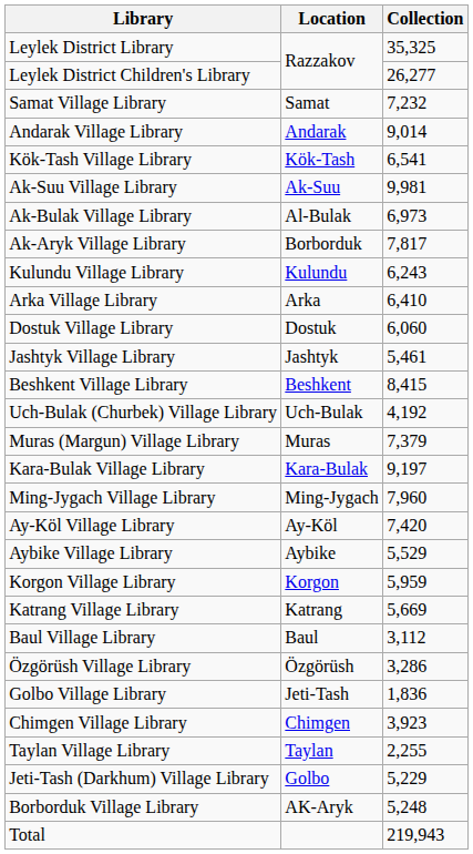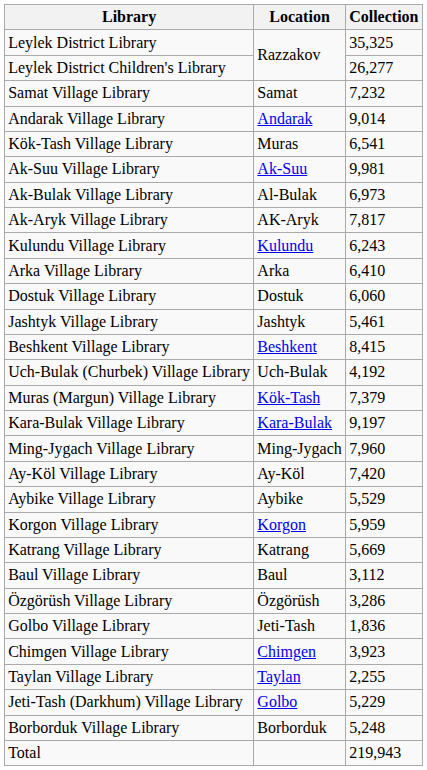Kök-Tash Village Library | Location: Kök-Tash -> Muras
Ak-Aryk Village Library | Location: Borborduk -> AK-Aryk
Muras (Margun) Village Library | Location: Muras -> Kök-Tash
Borborduk Village Library | Location: AK-Aryk -> Borborduk
